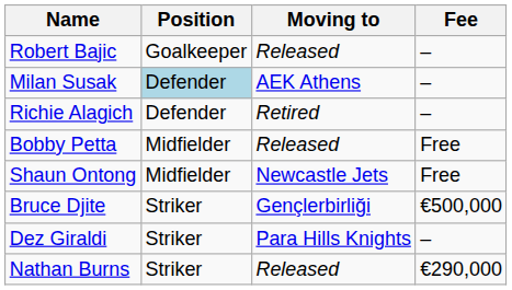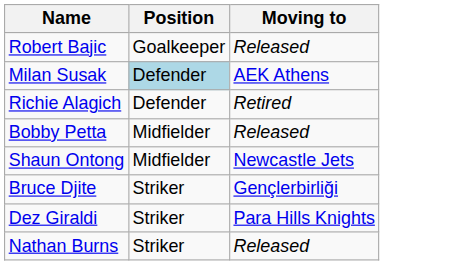- column: Fee | – | – | – | Free | Free | €500,000 | – | €290,000
